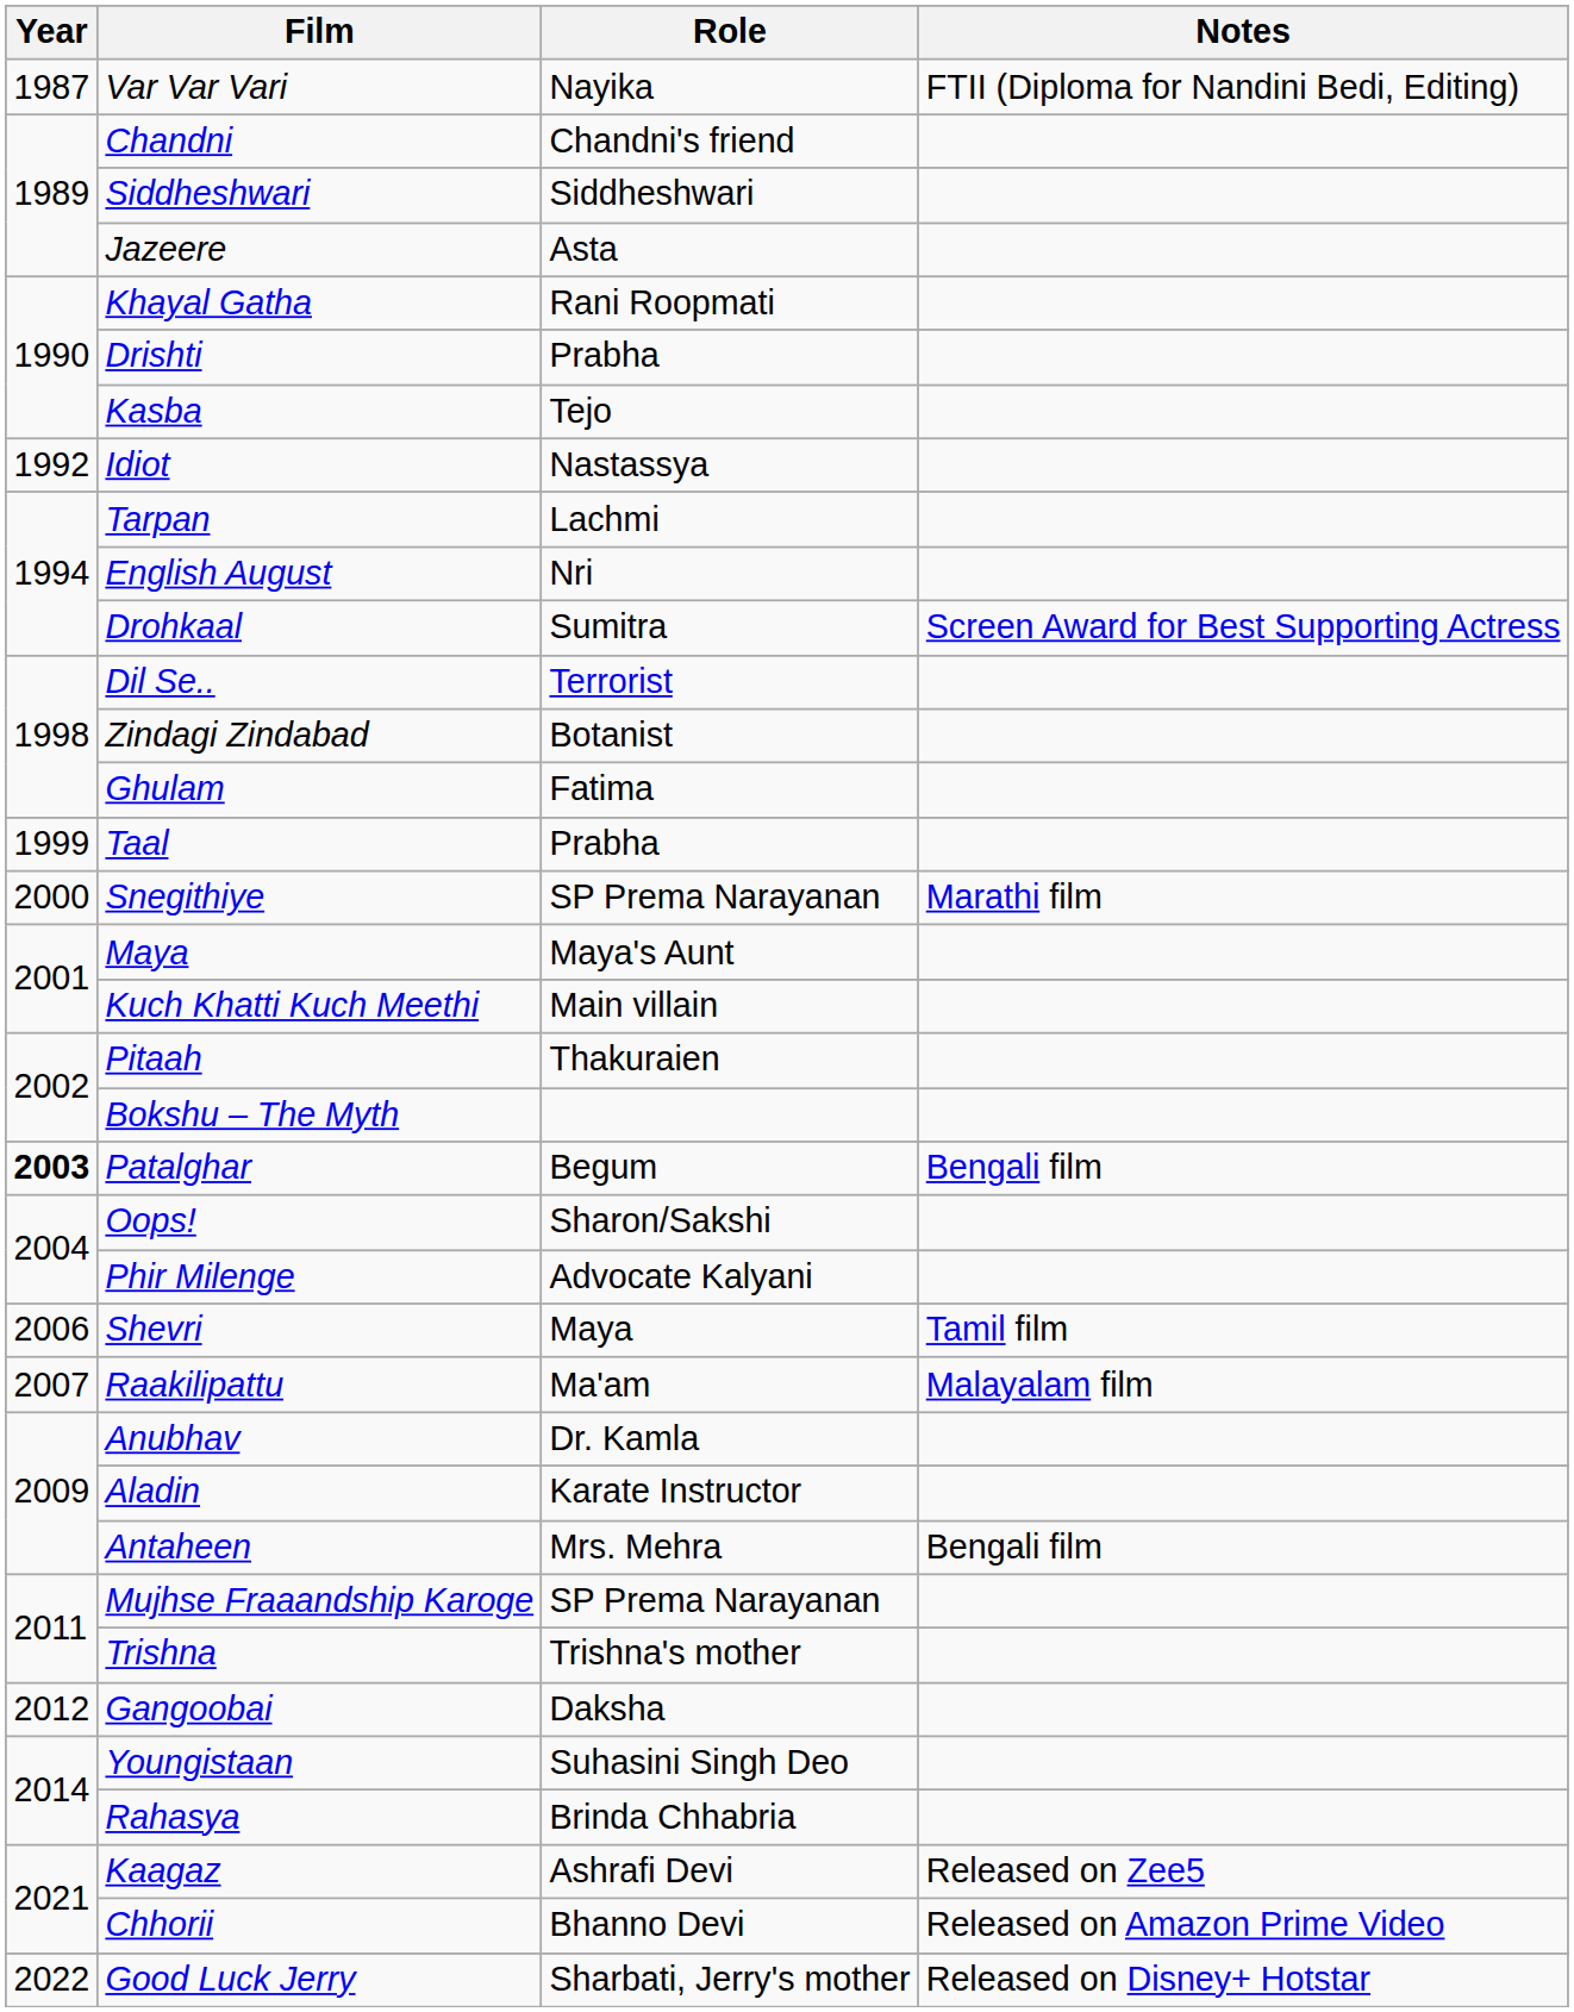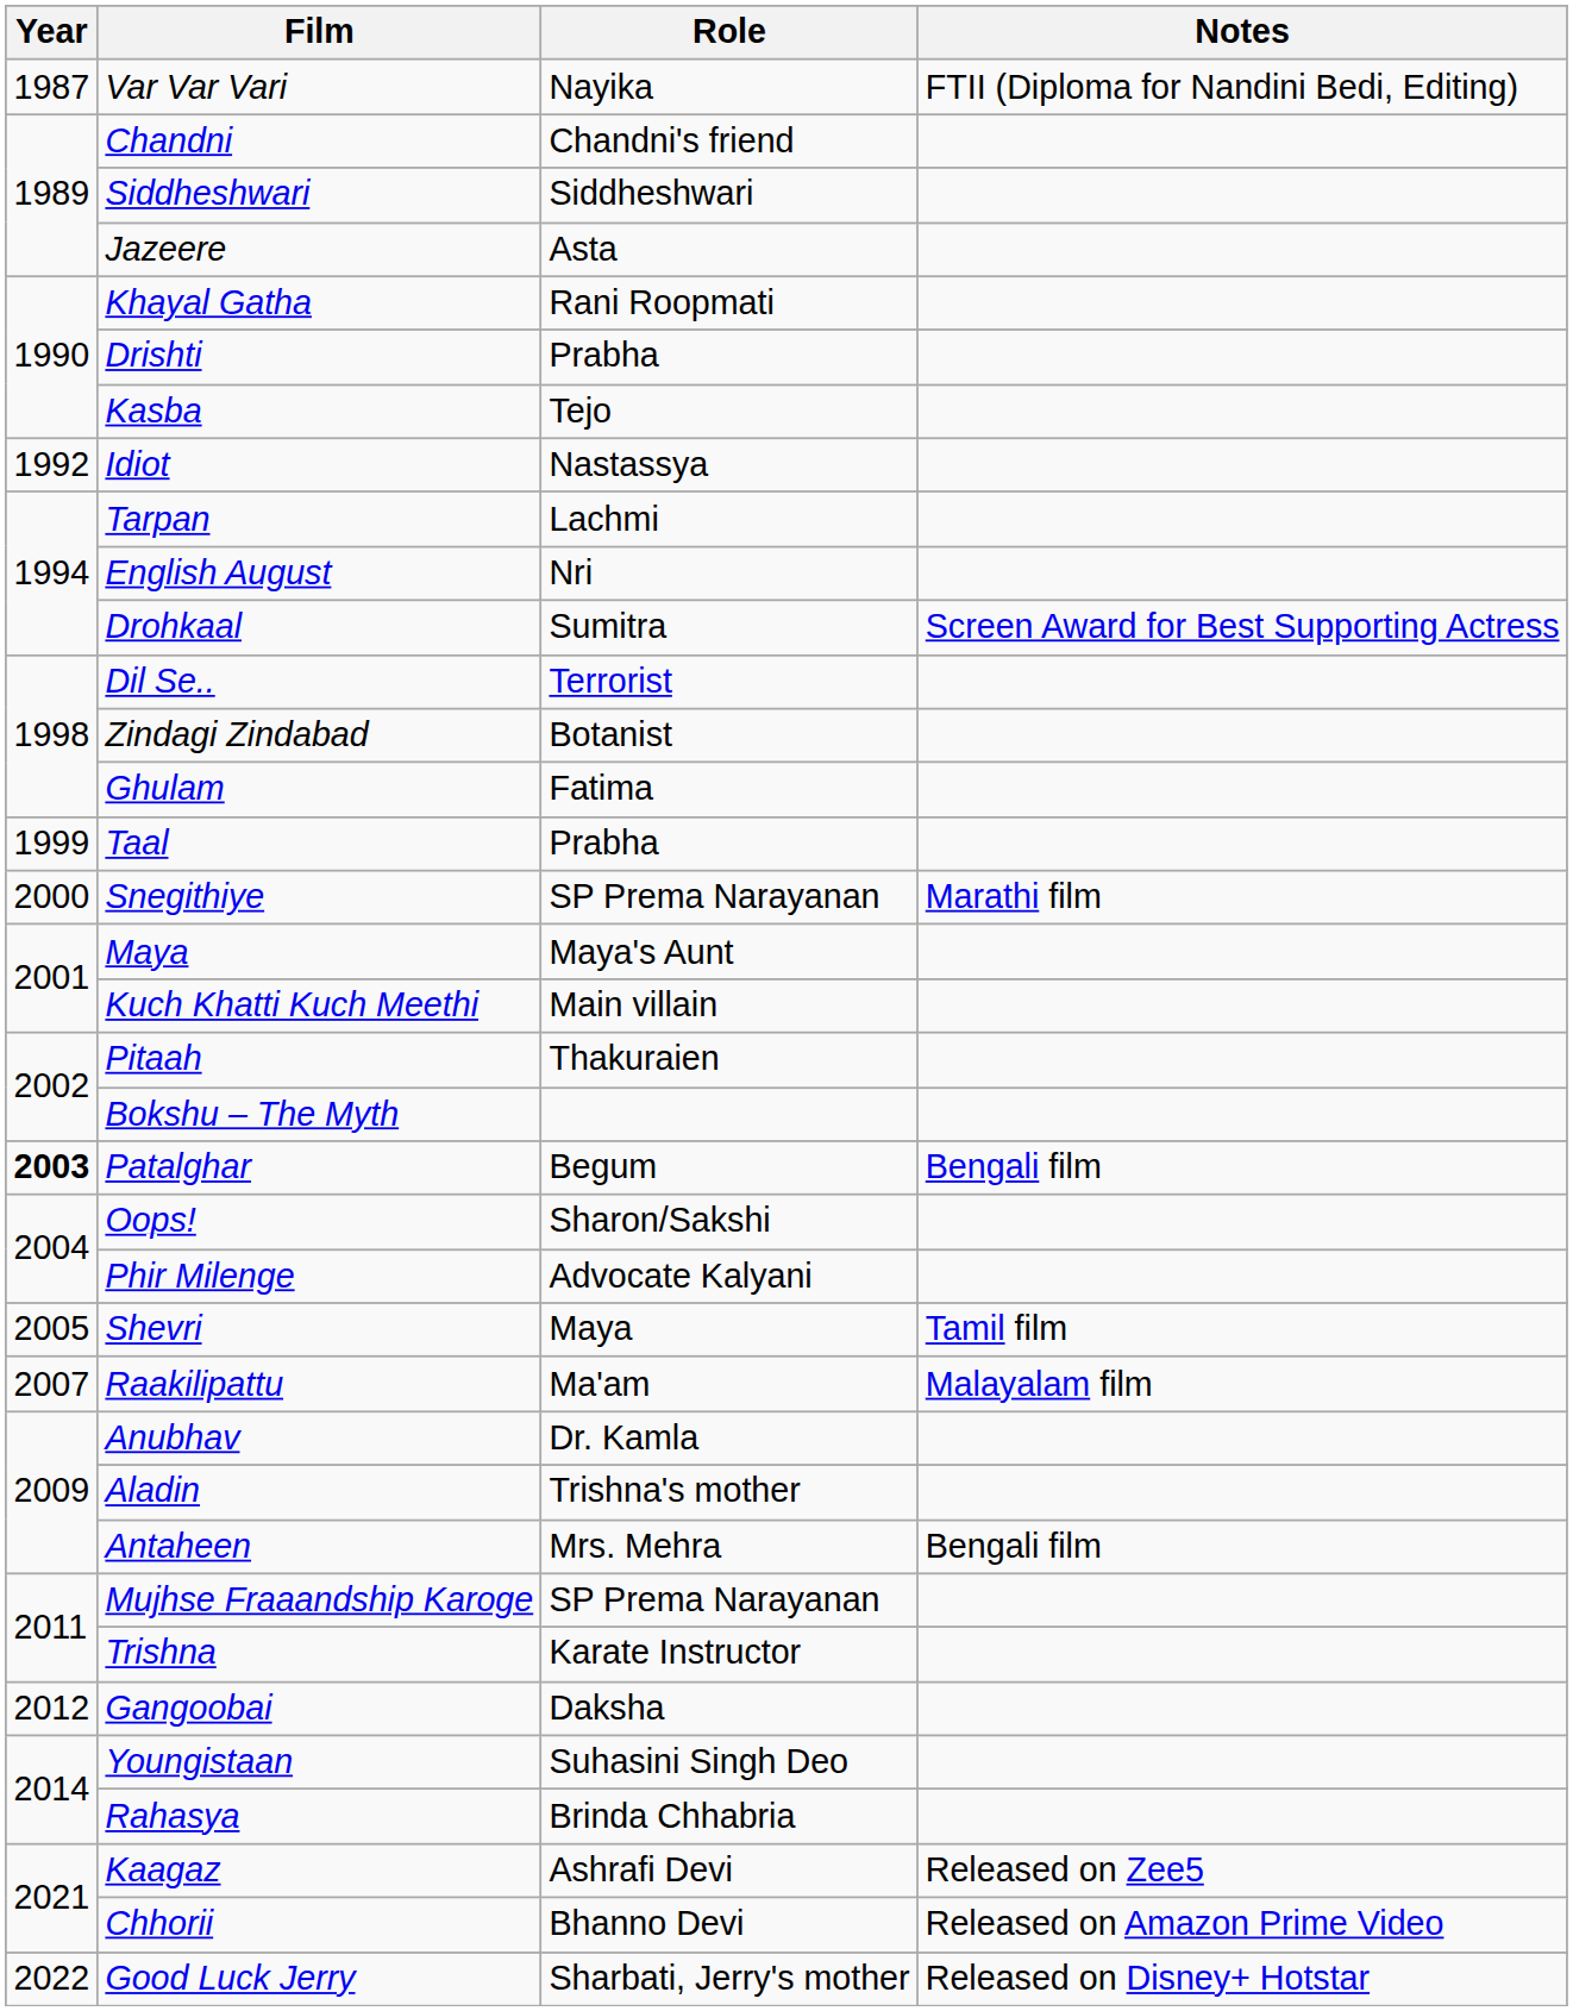Shevri | Year: 2006 -> 2005
Aladin | Role: Karate Instructor -> Trishna's mother
Trishna | Role: Trishna's mother -> Karate Instructor
